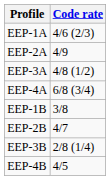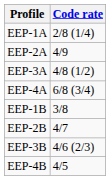EEP-1A | Code rate: 4/6 (2/3) -> 2/8 (1/4)
EEP-3B | Code rate: 2/8 (1/4) -> 4/6 (2/3)
